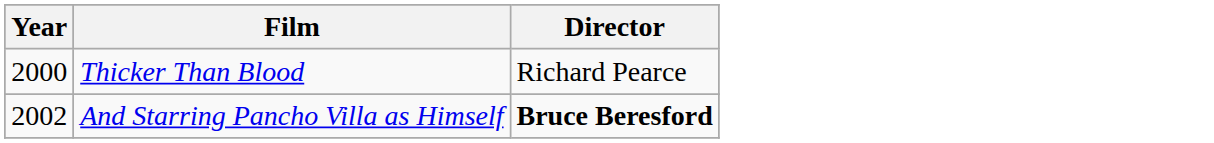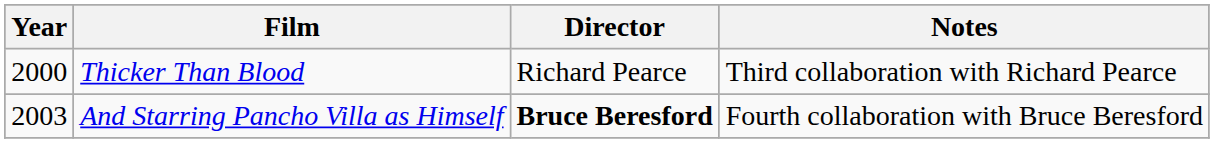+ column: Notes | Third collaboration with Richard Pearce | Fourth collaboration with Bruce Beresford
And Starring Pancho Villa as Himself | Year: 2002 -> 2003
